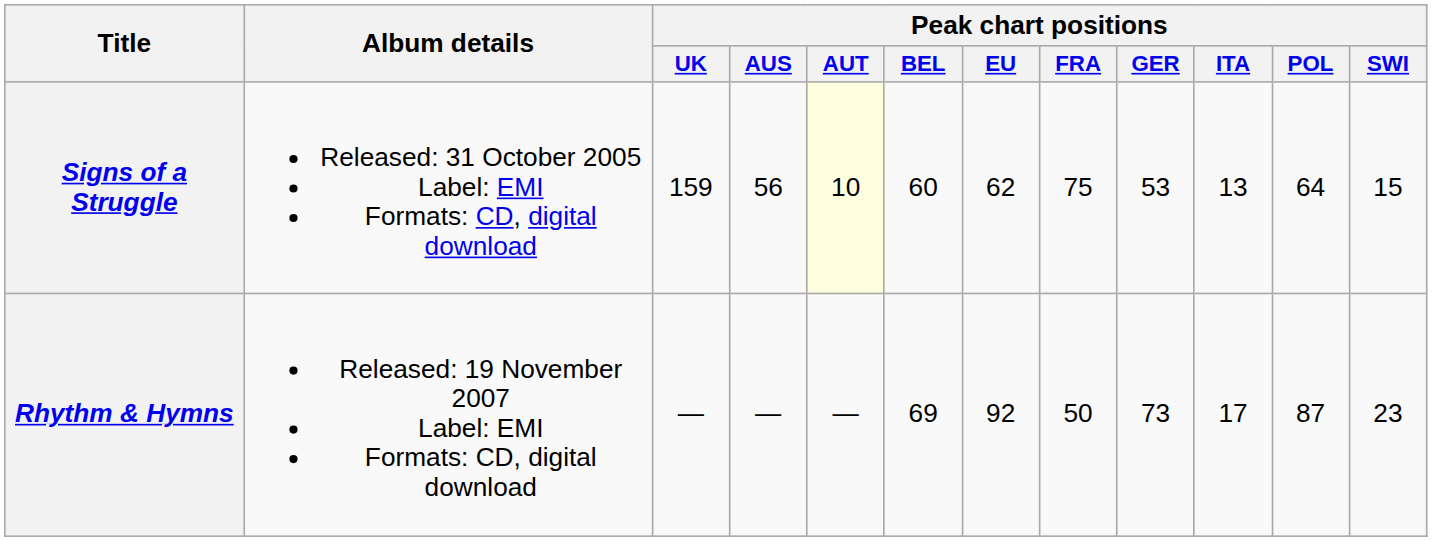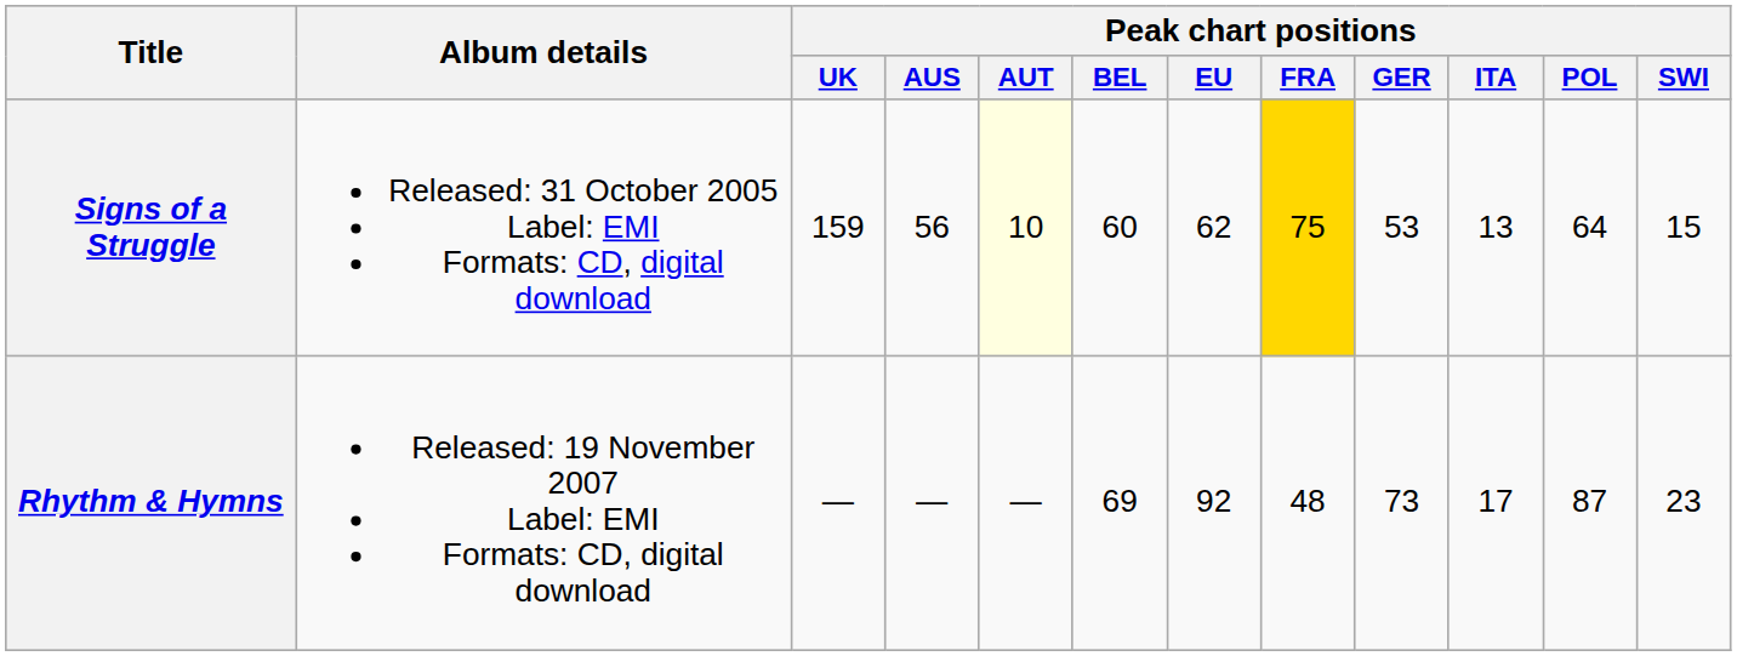Signs of a Struggle | Peak chart positions / FRA: no background -> gold background
Rhythm & Hymns | Peak chart positions / FRA: 50 -> 48
